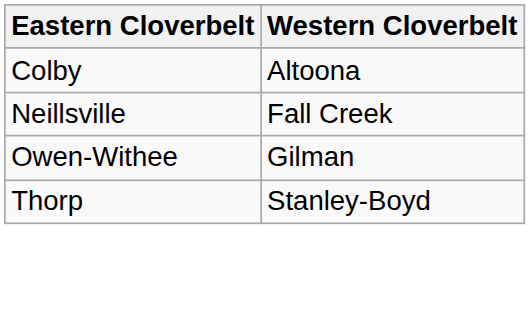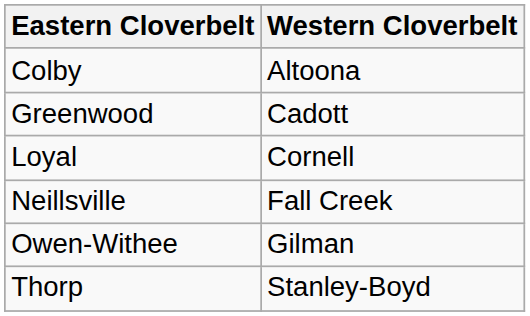+ row: Greenwood | Cadott
+ row: Loyal | Cornell
